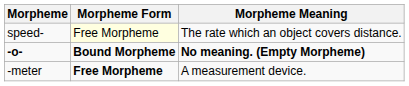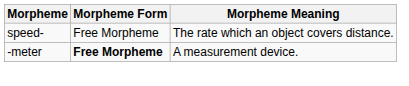speed- | Morpheme Form: lightyellow background -> no background
- row: -o- | Bound Morpheme | No meaning. (Empty Morpheme)
